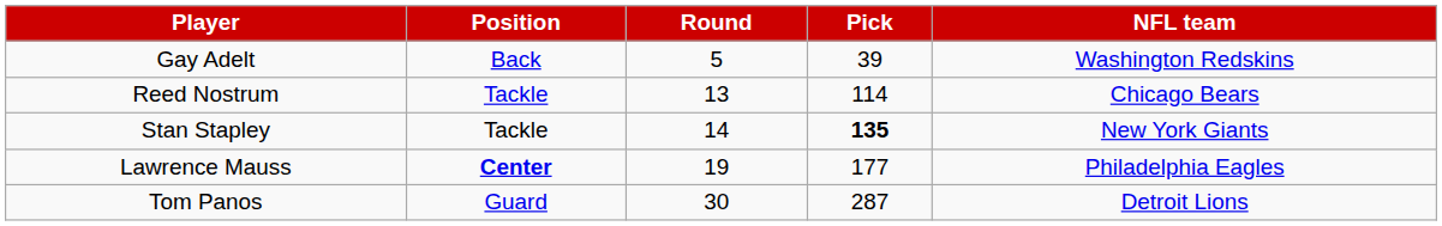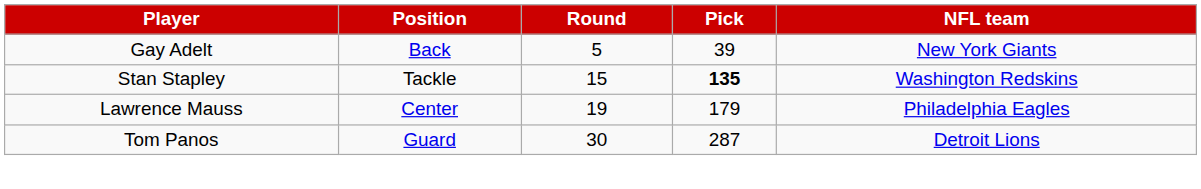Gay Adelt | NFL team: Washington Redskins -> New York Giants
- row: Reed Nostrum | Tackle | 13 | 114 | Chicago Bears
Stan Stapley | Round: 14 -> 15
Stan Stapley | NFL team: New York Giants -> Washington Redskins
Lawrence Mauss | Position: bold -> normal
Lawrence Mauss | Pick: 177 -> 179
